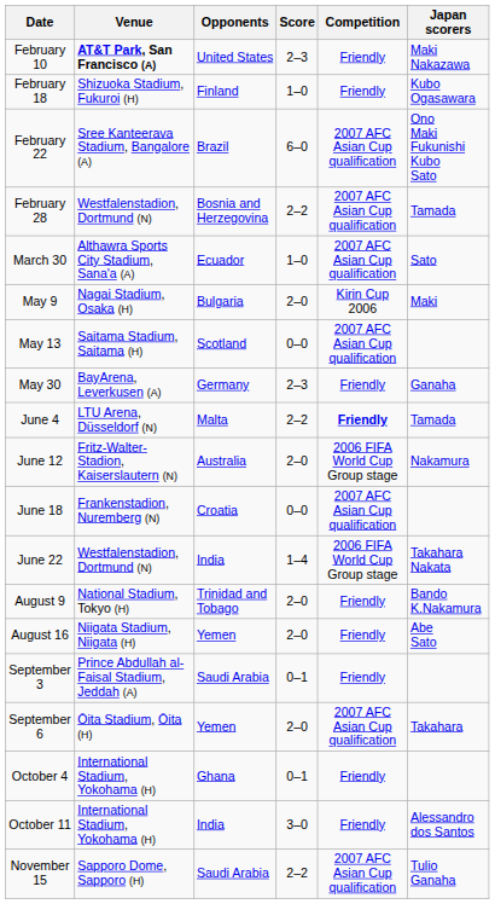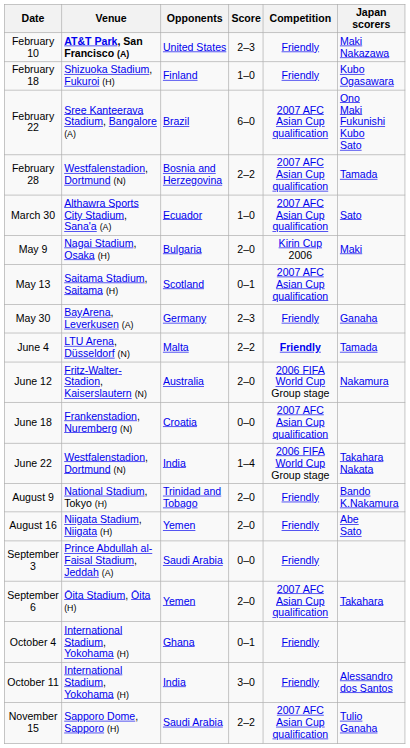May 13 | Score: 0–0 -> 0–1
September 3 | Score: 0–1 -> 0–0
